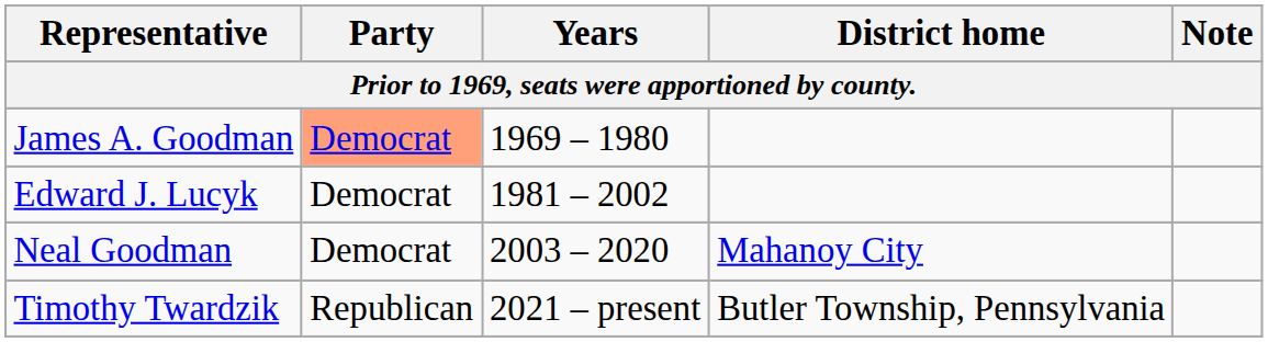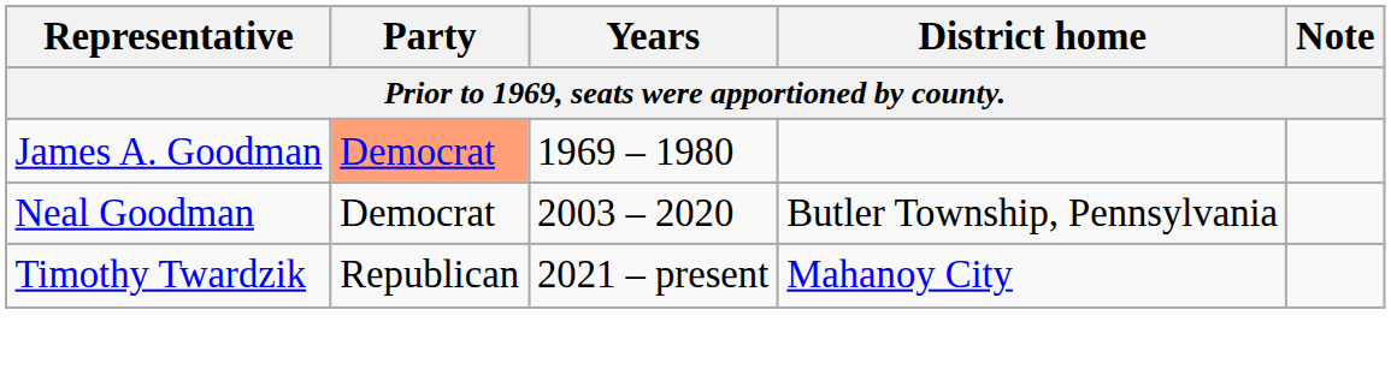- row: Edward J. Lucyk | Democrat | 1981 – 2002
Neal Goodman | District home: Mahanoy City -> Butler Township, Pennsylvania
Timothy Twardzik | District home: Butler Township, Pennsylvania -> Mahanoy City
